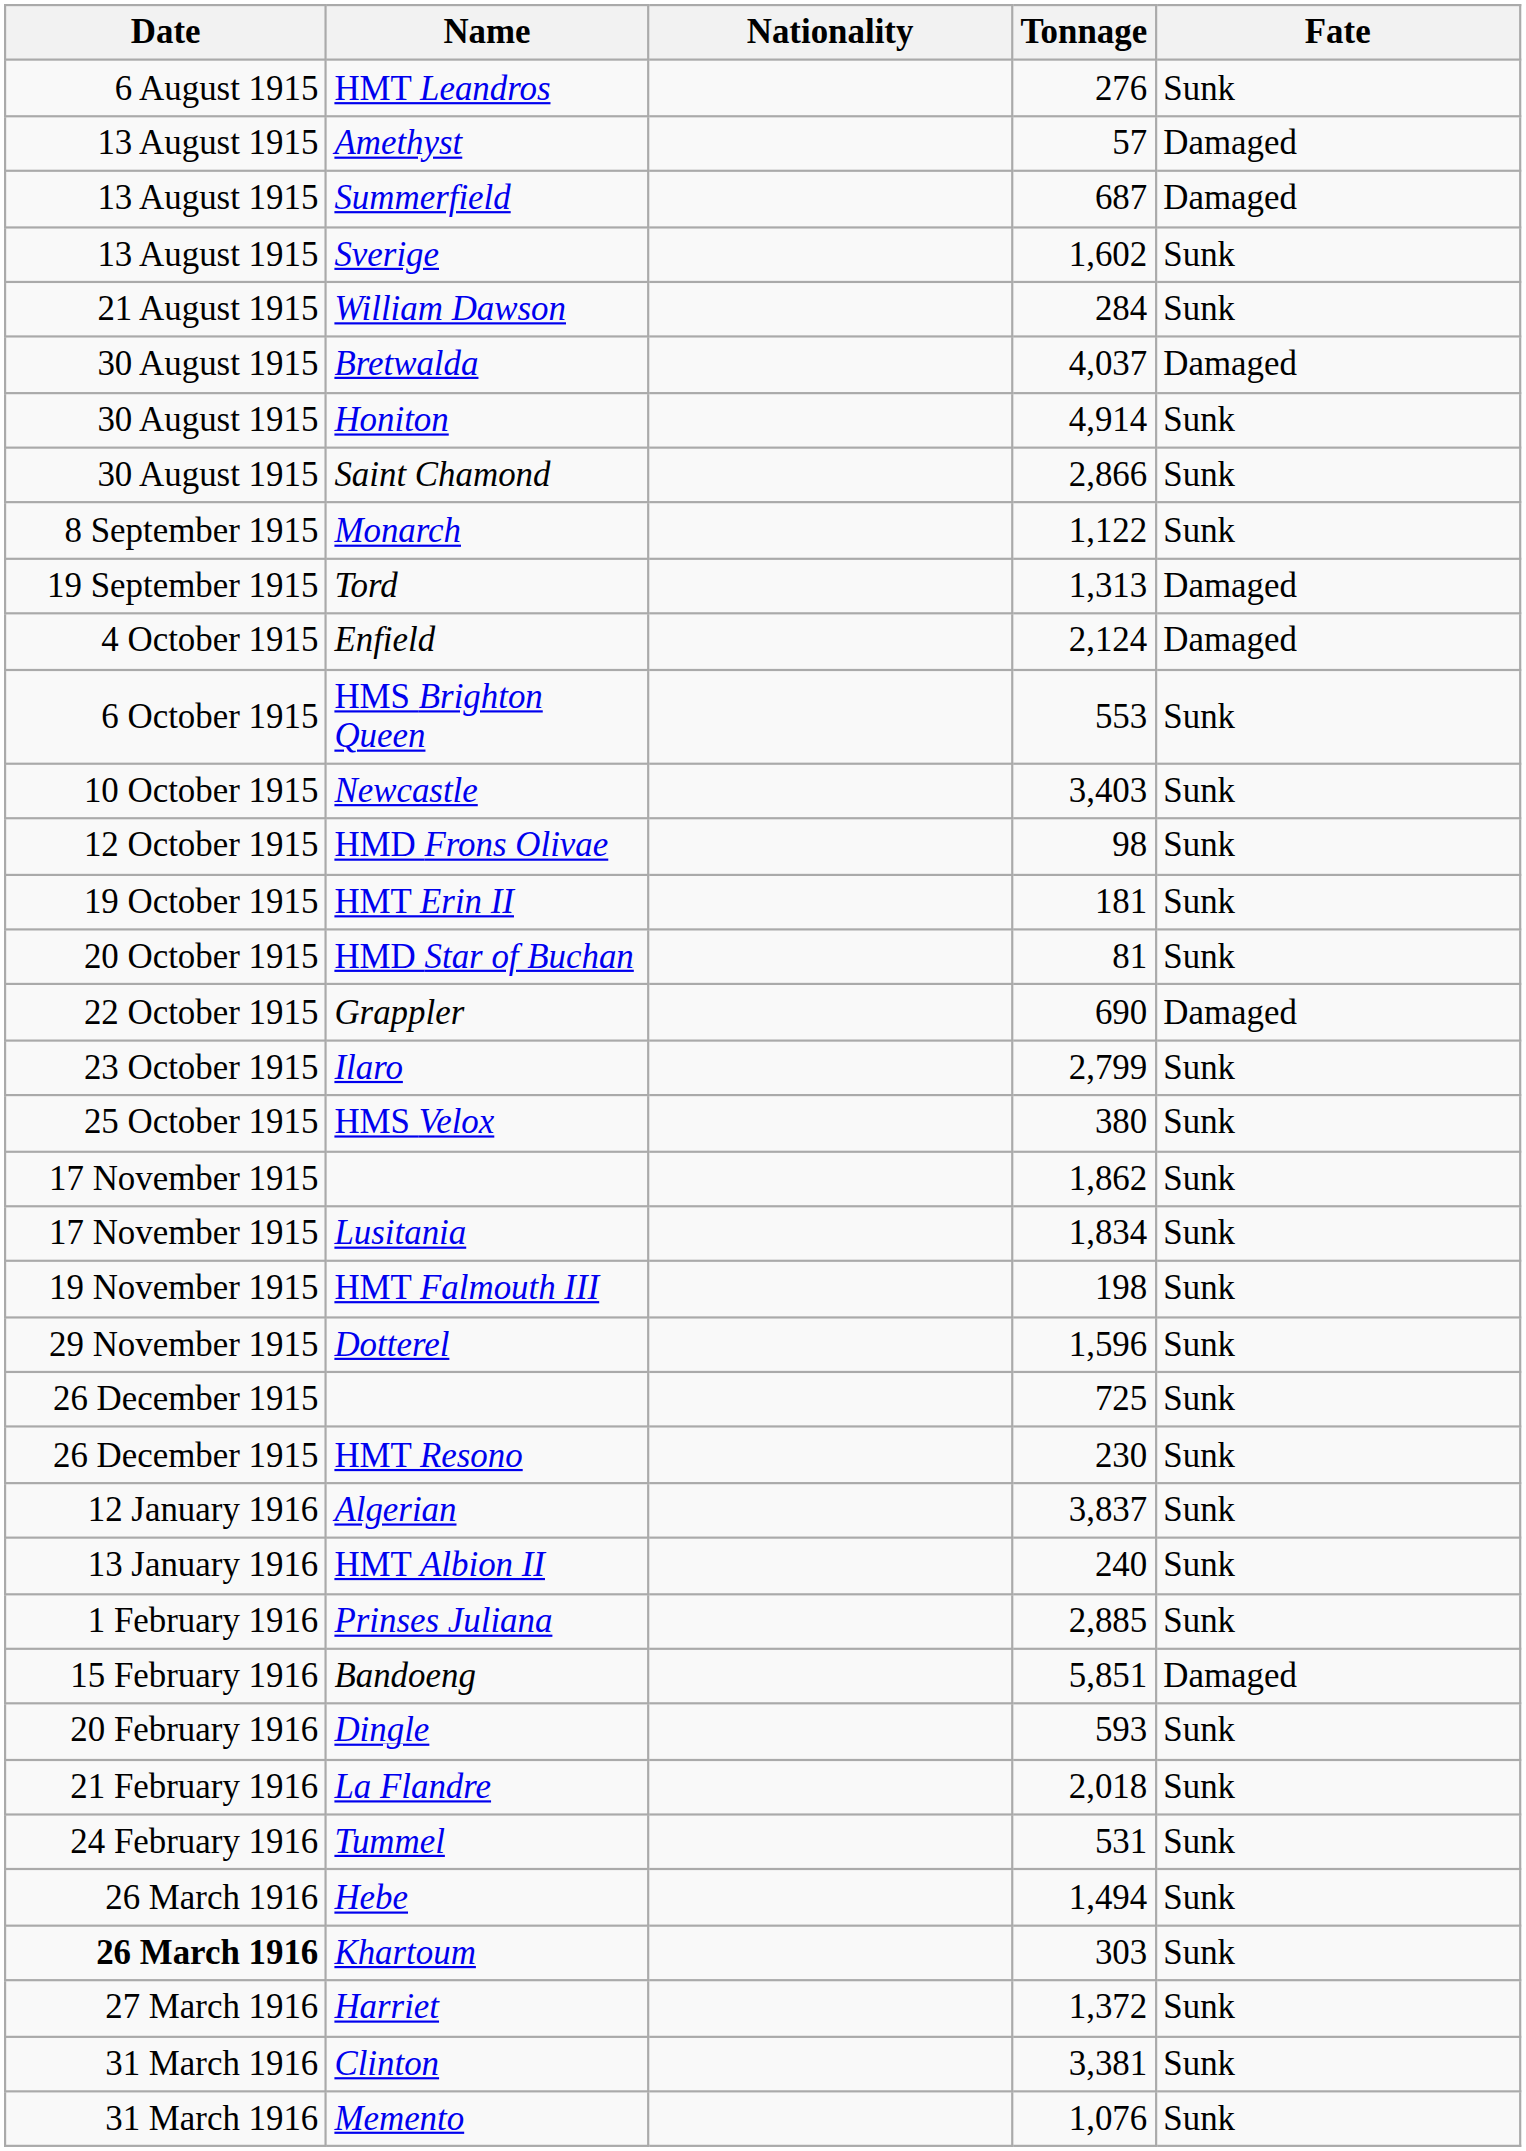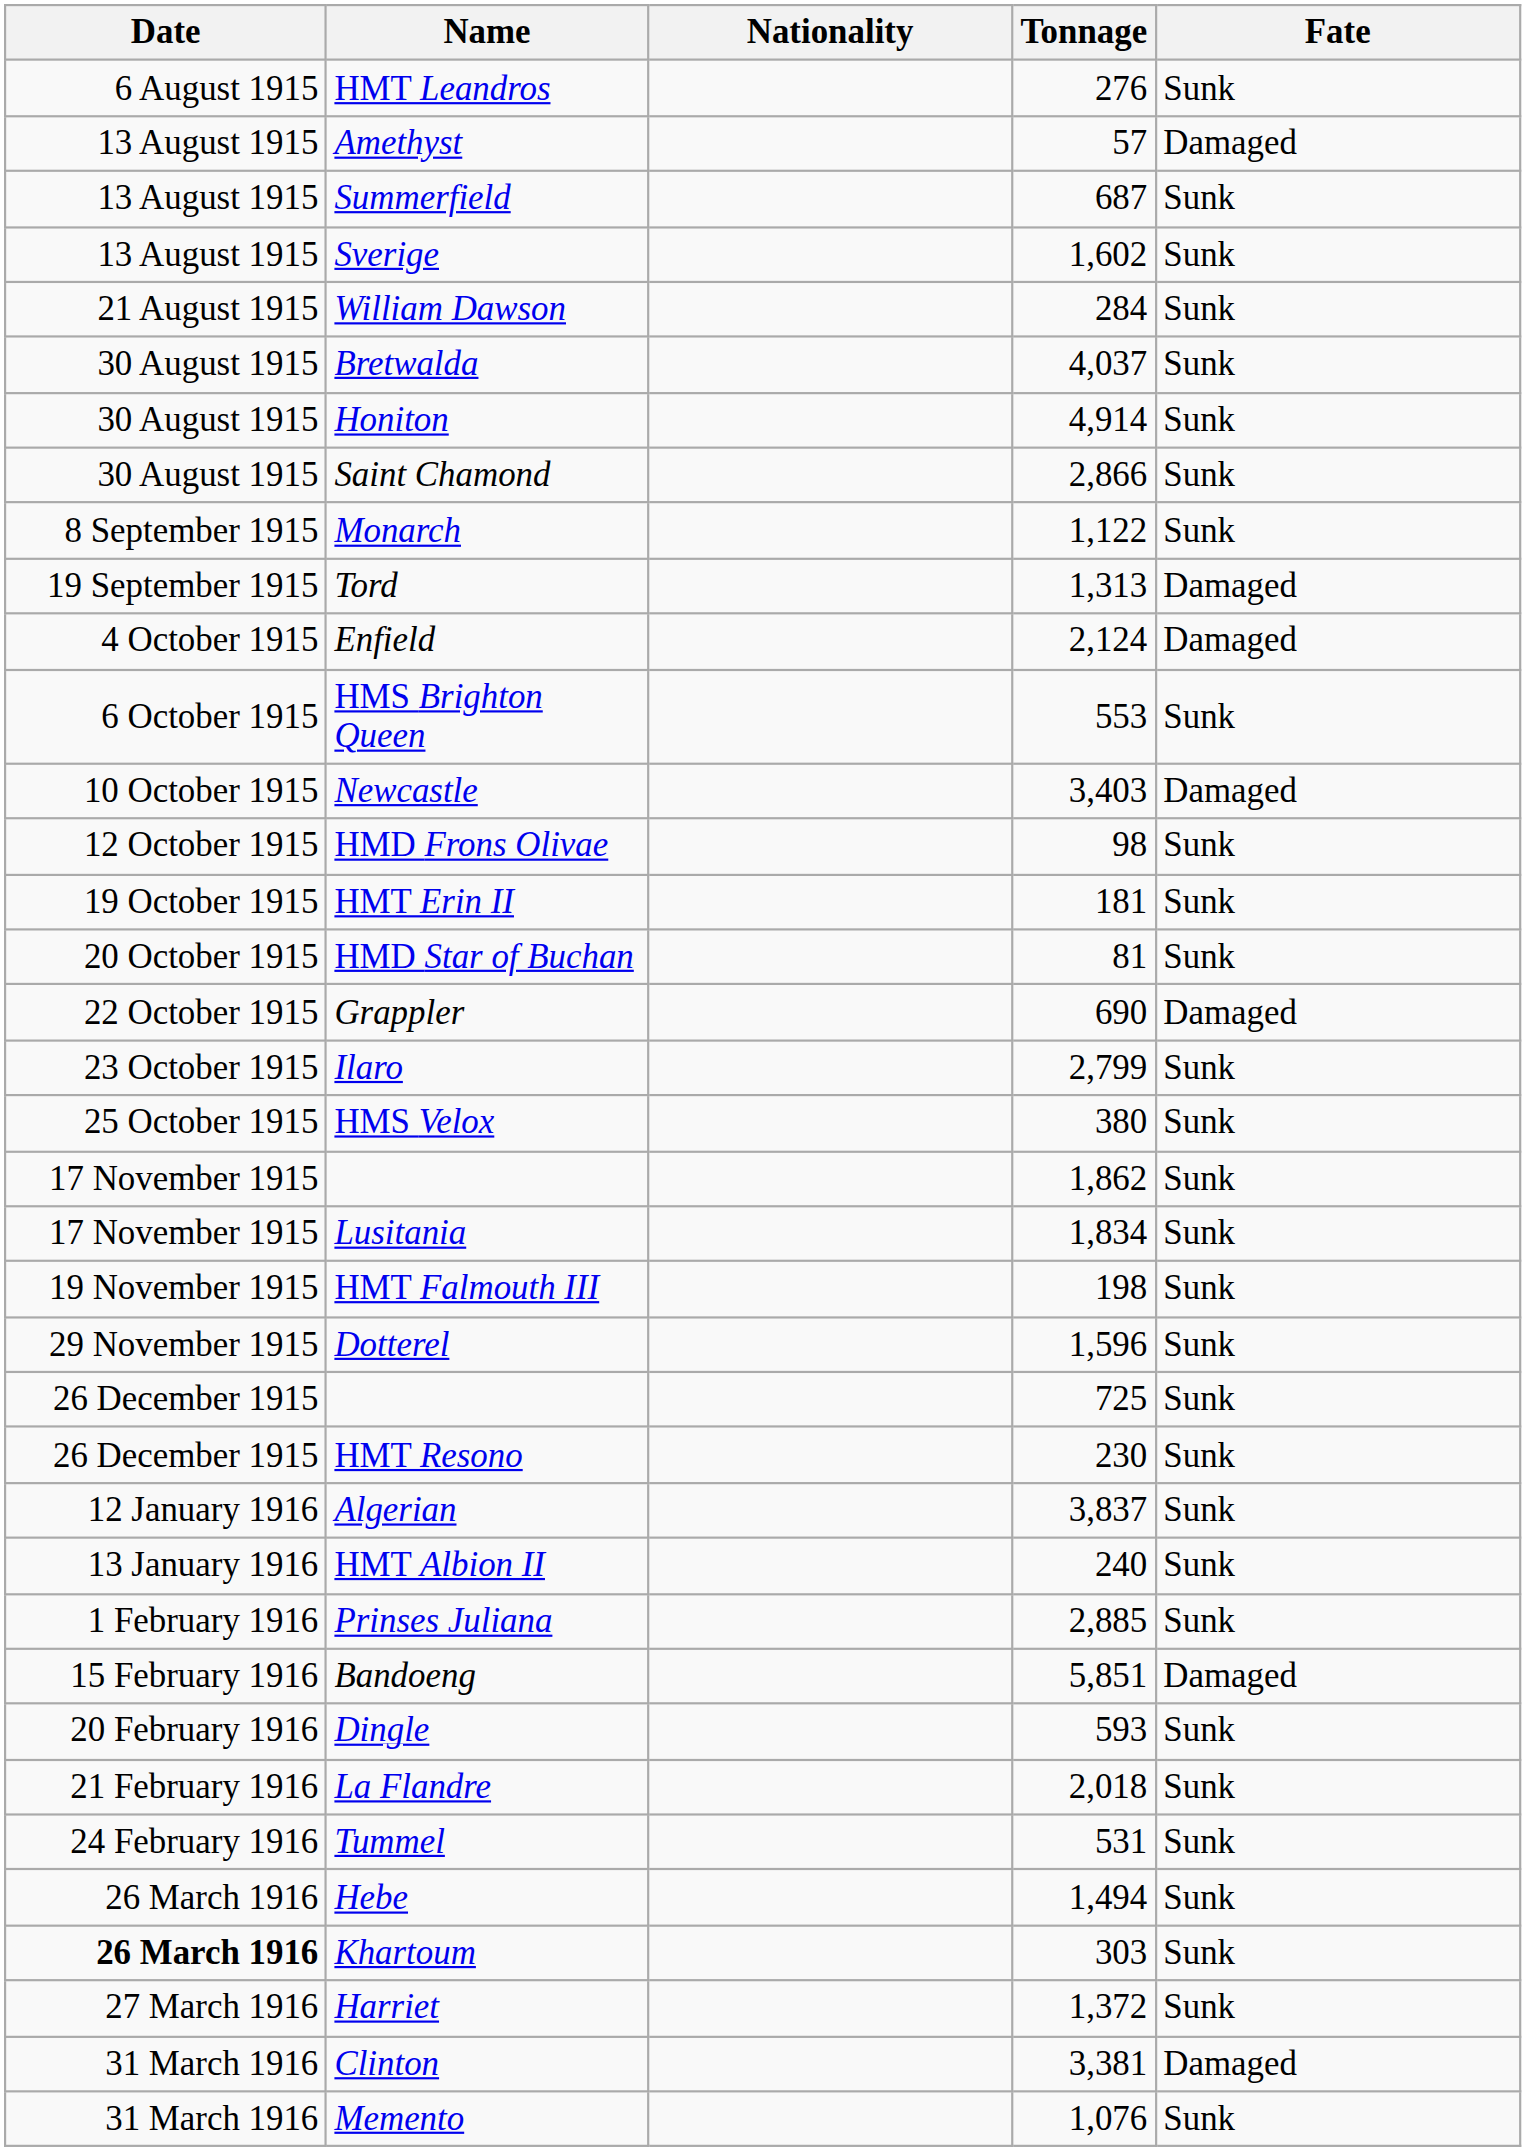Summerfield | Fate: Damaged -> Sunk
Bretwalda | Fate: Damaged -> Sunk
Newcastle | Fate: Sunk -> Damaged
Clinton | Fate: Sunk -> Damaged
